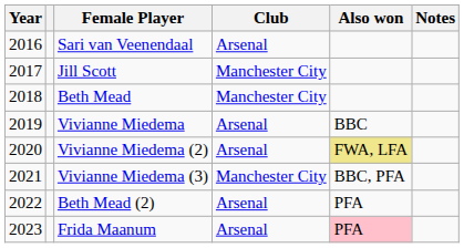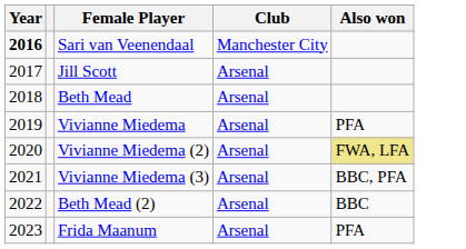- column: Notes
Sari van Veenendaal | Year: normal -> bold
Sari van Veenendaal | Club: Arsenal -> Manchester City
Jill Scott | Club: Manchester City -> Arsenal
Beth Mead | Club: Manchester City -> Arsenal
Vivianne Miedema | Also won: BBC -> PFA
Vivianne Miedema (3) | Club: Manchester City -> Arsenal
Beth Mead (2) | Also won: PFA -> BBC
Frida Maanum | Also won: pink background -> no background
